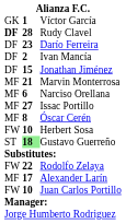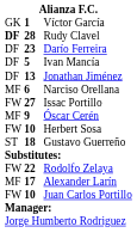Ivan Mancía | column 2: 2 -> 5
Jonathan Jiménez | column 2: 15 -> 13
- row: MF | 21 | Marvin Monterrosa
Issac Portillo | column 1: MF -> FW
Óscar Cerén | column 2: 8 -> 9
Gustavo Guerreño | column 2: lightgreen background -> no background
